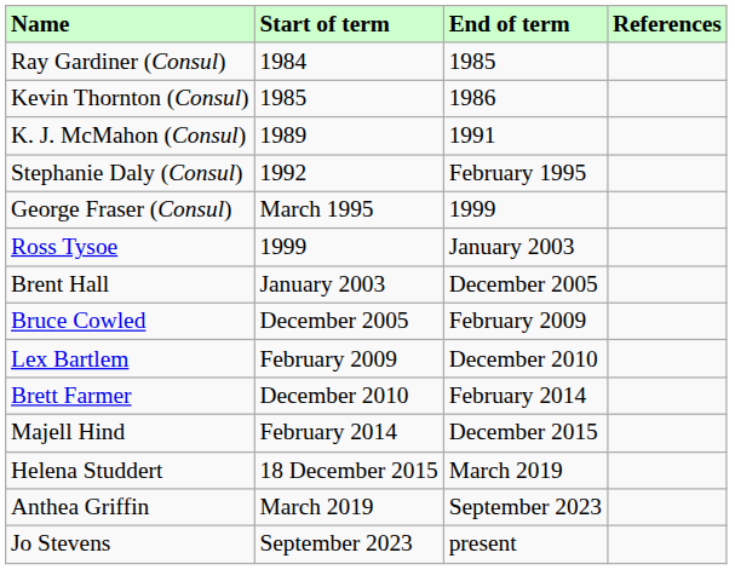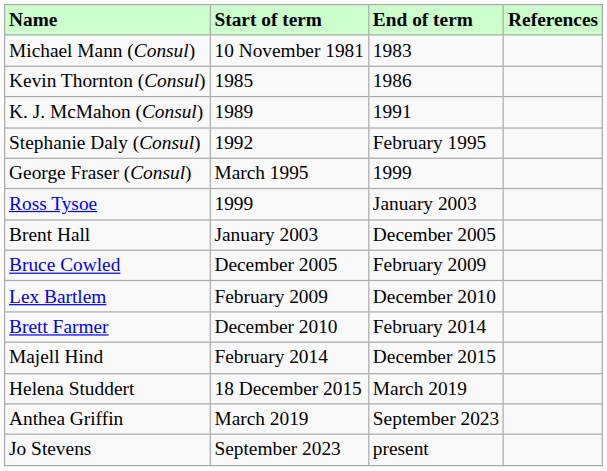+ row: Michael Mann (Consul) | 10 November 1981 | 1983
- row: Ray Gardiner (Consul) | 1984 | 1985
